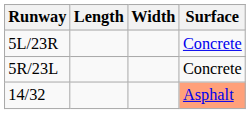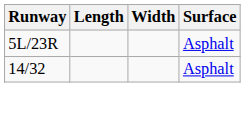5L/23R | Surface: Concrete -> Asphalt
- row: 5R/23L | Concrete
14/32 | Surface: lightsalmon background -> no background
